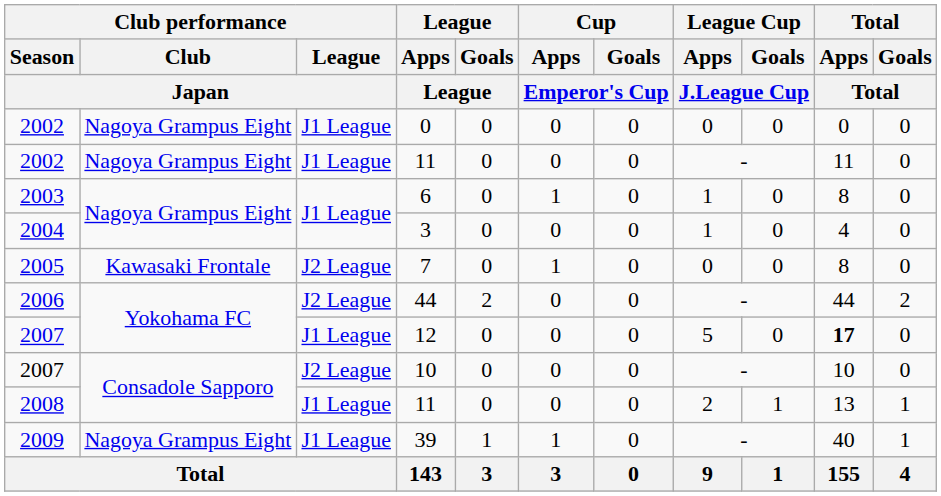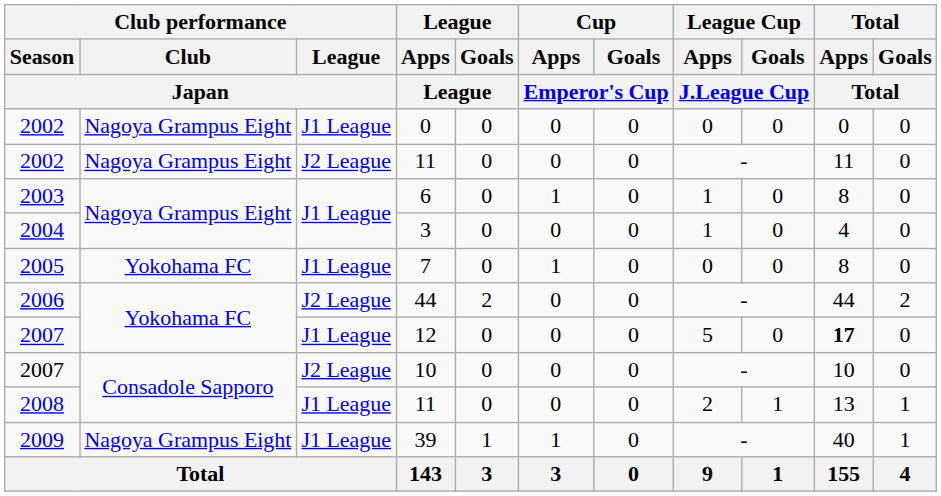2002 / 11 | Club performance / League / Japan: J1 League -> J2 League
7 | Club performance / Club / Japan: Kawasaki Frontale -> Yokohama FC
7 | Club performance / League / Japan: J2 League -> J1 League
